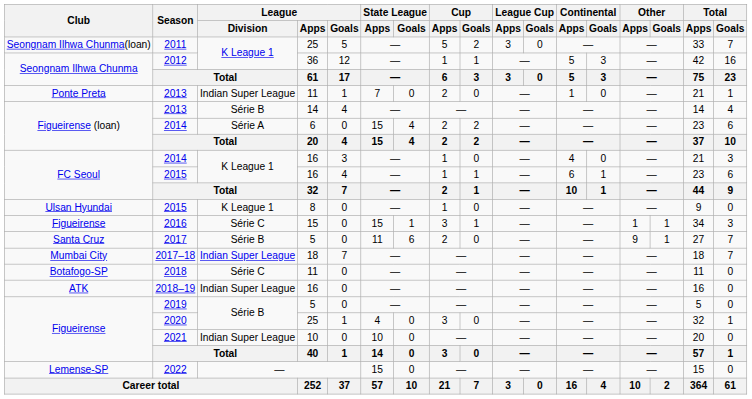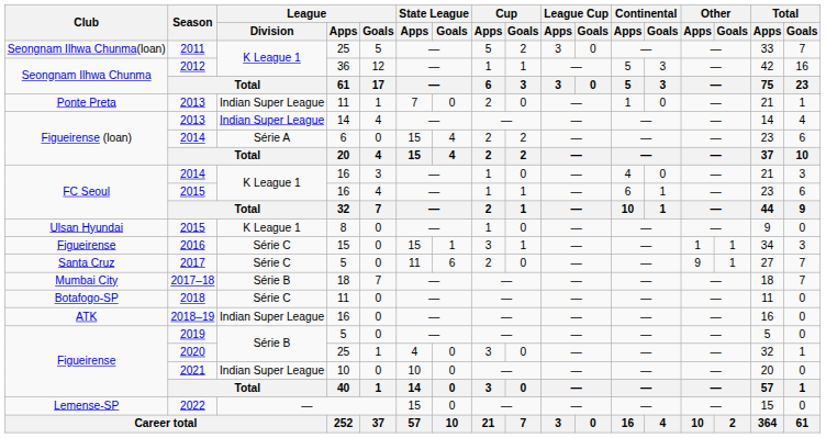Figueirense (loan) / 2013 | League / Division: Série B -> Indian Super League
2017 | League / Division: Série B -> Série C
2017–18 | League / Division: Indian Super League -> Série B
